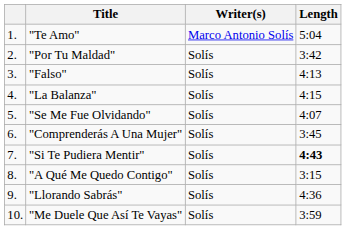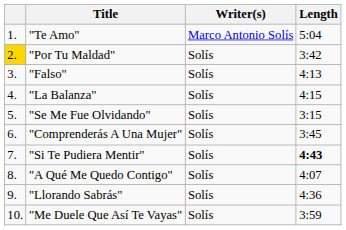"Por Tu Maldad" | column 1: no background -> gold background
"Se Me Fue Olvidando" | Length: 4:07 -> 3:15
"A Qué Me Quedo Contigo" | Length: 3:15 -> 4:07
